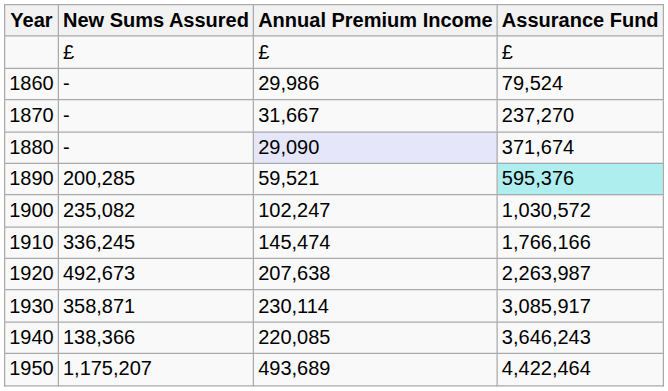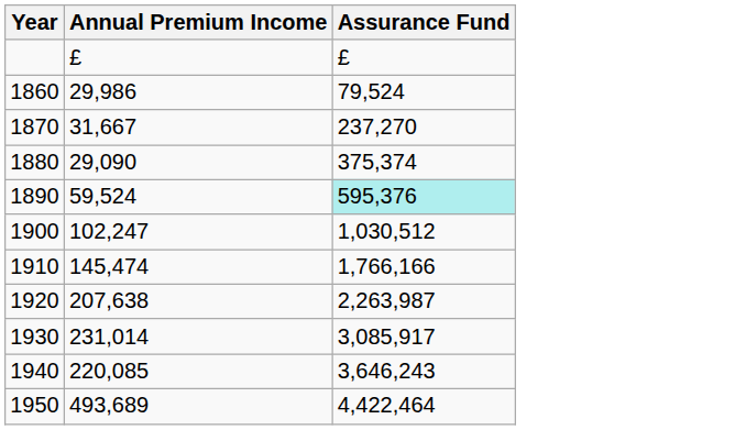- column: New Sums Assured | £ | - | - | - | 200,285 | 235,082 | 336,245 | 492,673 | 358,871 | 138,366 | 1,175,207
1880 | Annual Premium Income: lavender background -> no background
1880 | Assurance Fund: 371,674 -> 375,374
1890 | Annual Premium Income: 59,521 -> 59,524
1900 | Assurance Fund: 1,030,572 -> 1,030,512
1930 | Annual Premium Income: 230,114 -> 231,014
